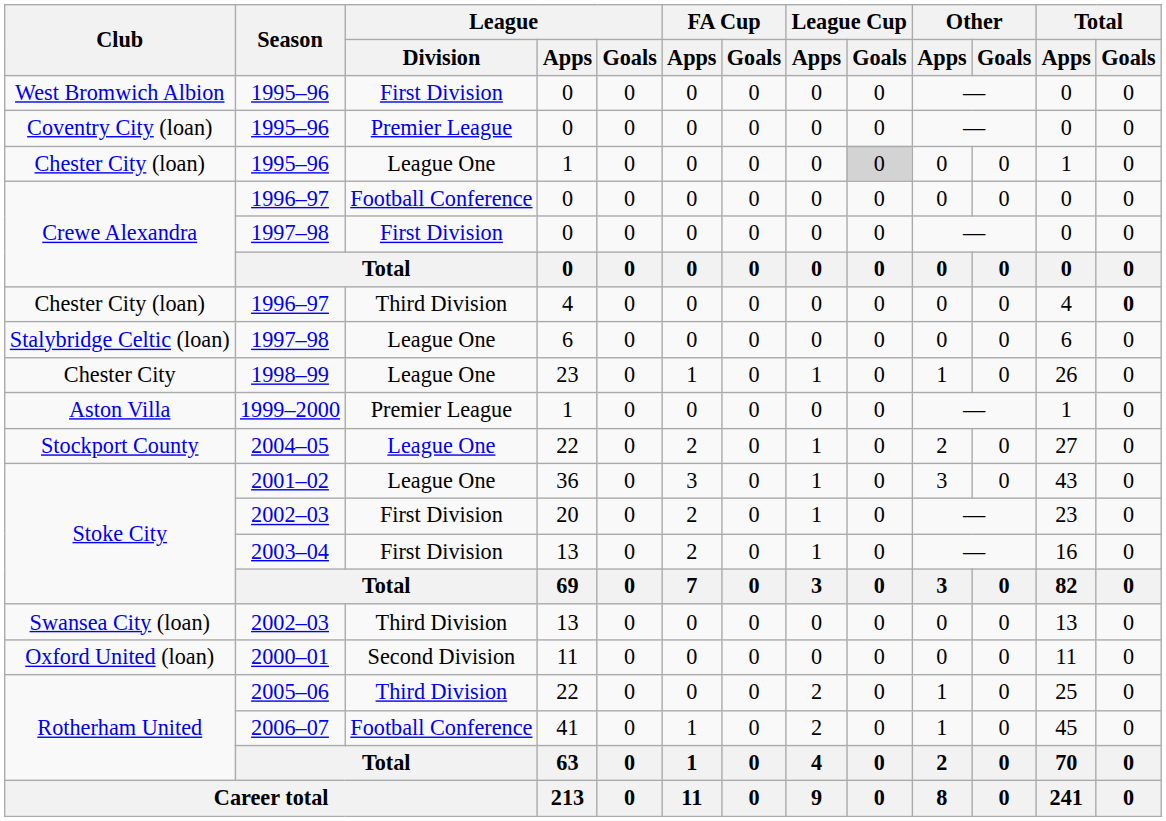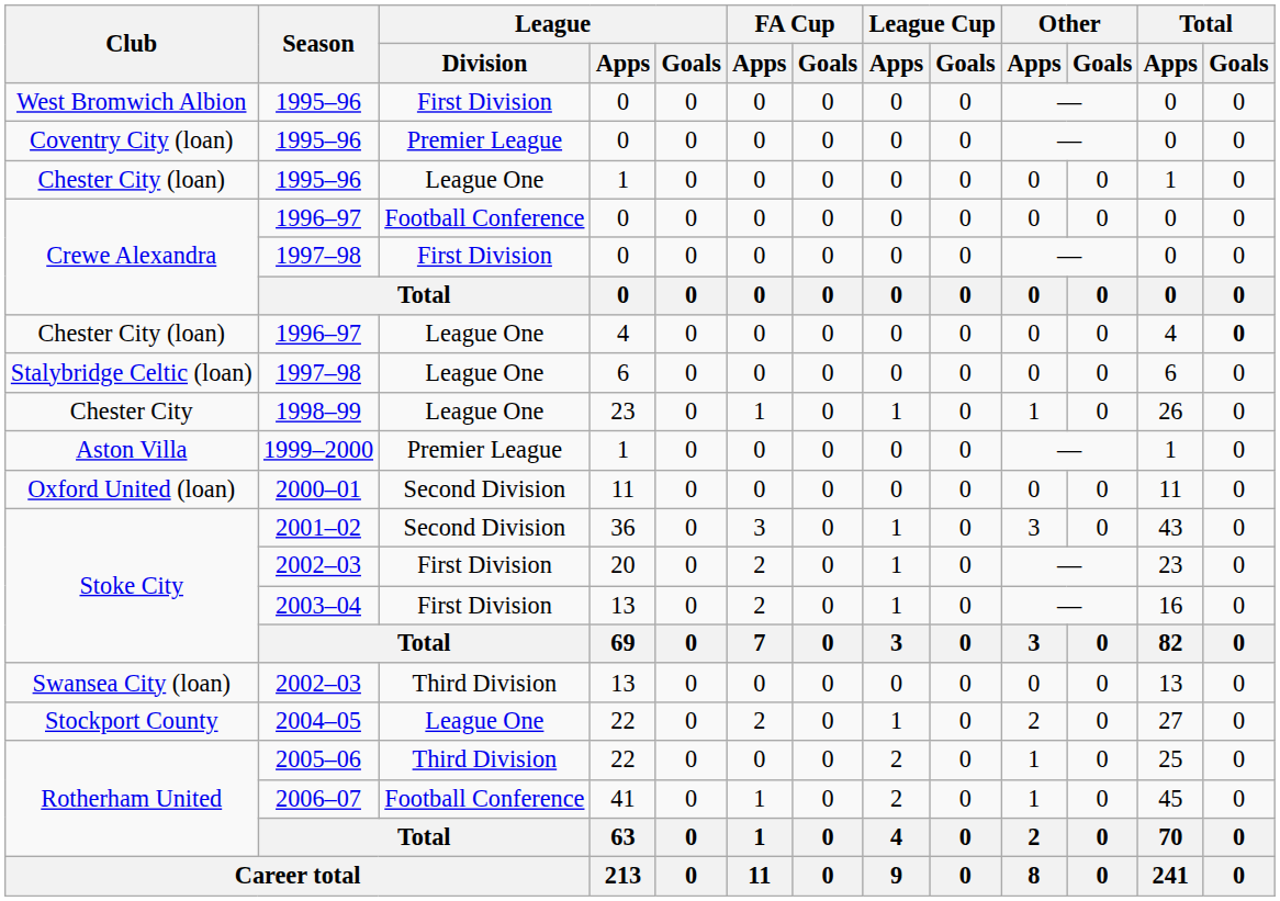Chester City (loan) / 1995–96 | League Cup / Goals: lightgrey background -> no background
Chester City (loan) / 1996–97 | League / Division: Third Division -> League One
rows swapped: Oxford United (loan) <-> Stockport County
Stoke City / 2001–02 | League / Division: League One -> Second Division
